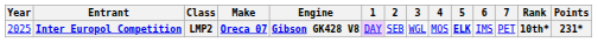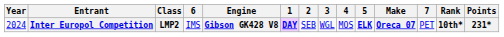columns swapped: Make <-> 6
Inter Europol Competition | Year: 2025 -> 2024
Inter Europol Competition | 1: normal -> bold
